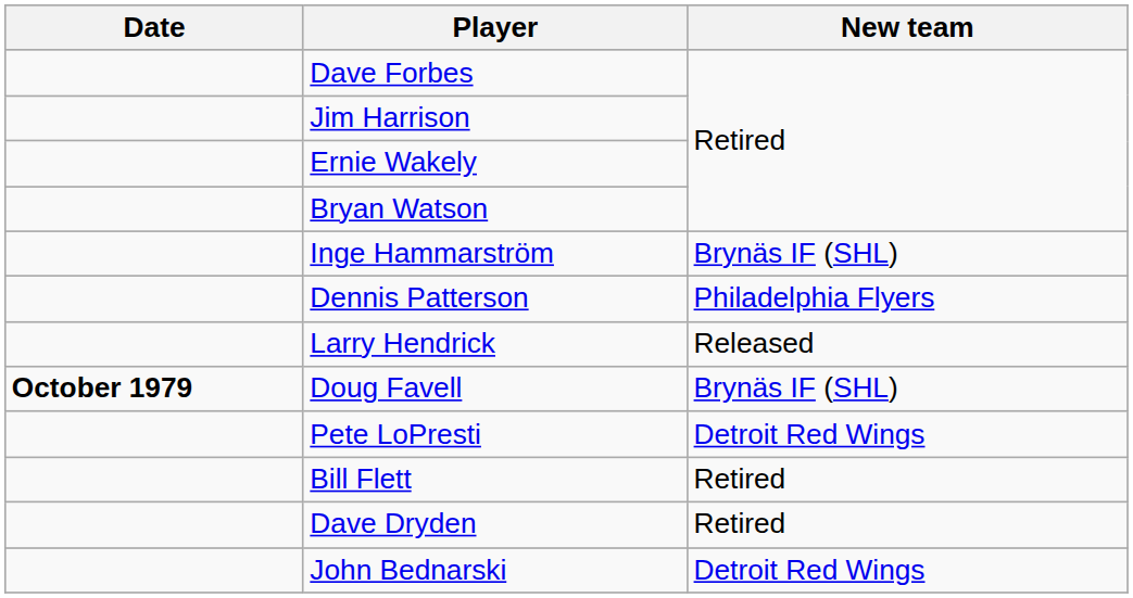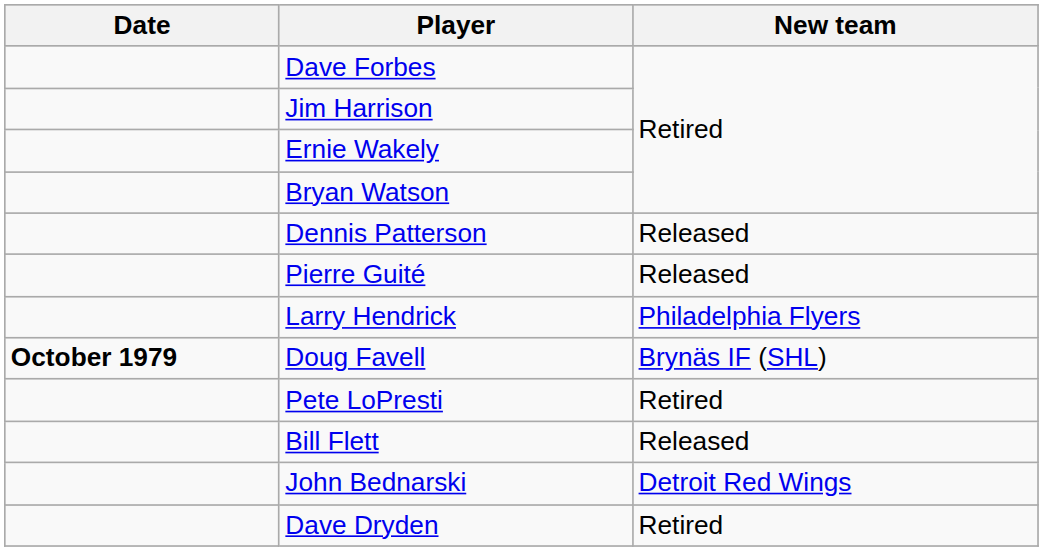- row: Inge Hammarström | Brynäs IF (SHL)
Dennis Patterson | New team: Philadelphia Flyers -> Released
+ row: Pierre Guité | Released
Larry Hendrick | New team: Released -> Philadelphia Flyers
Pete LoPresti | New team: Detroit Red Wings -> Retired
Bill Flett | New team: Retired -> Released
rows swapped: Dave Dryden <-> John Bednarski
